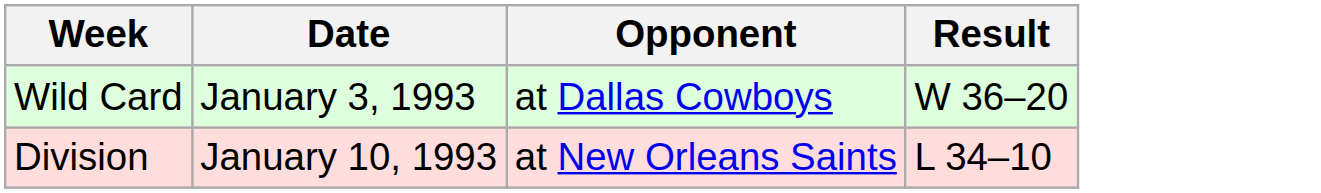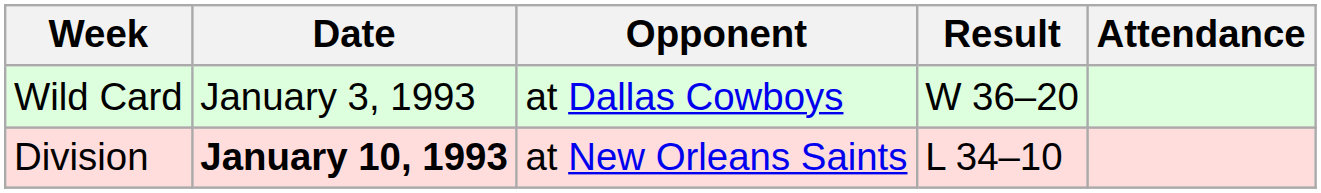+ column: Attendance
Division | Date: normal -> bold
